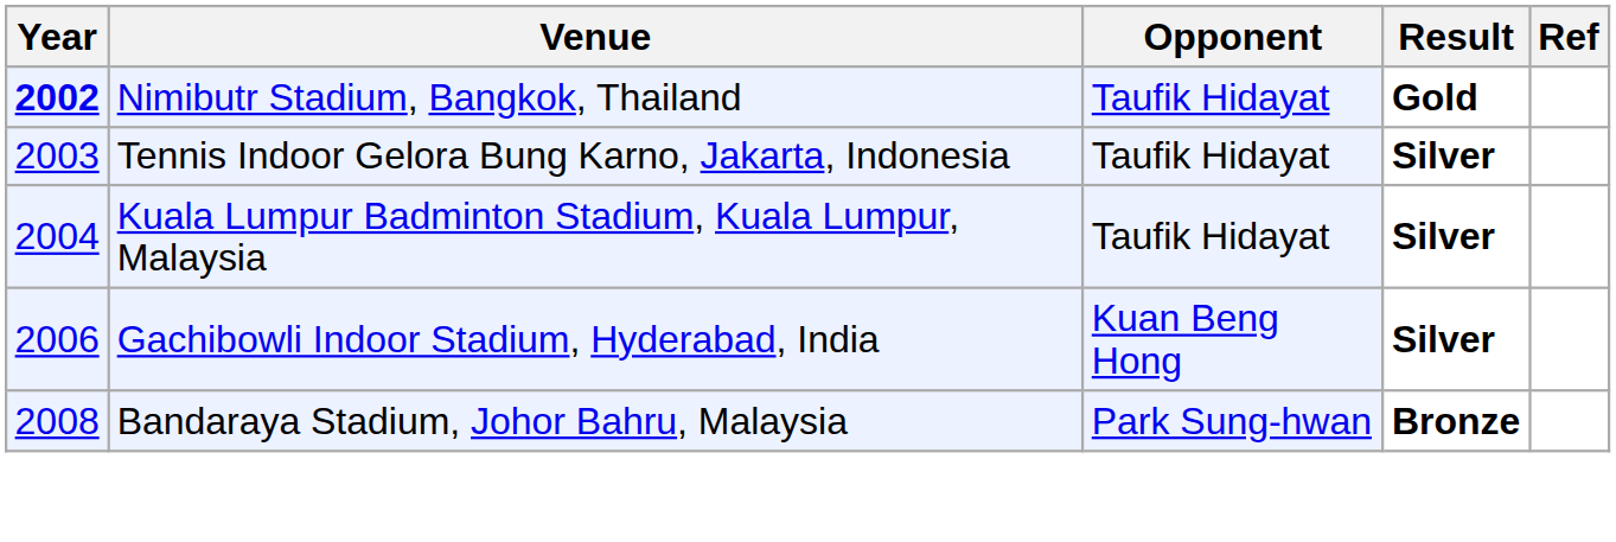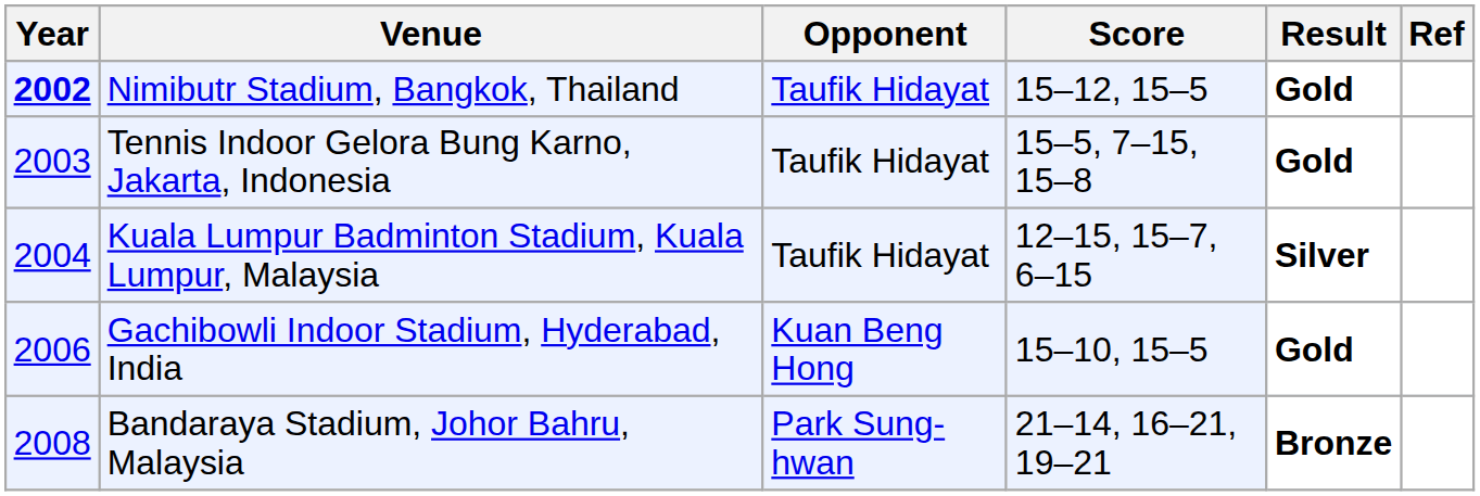+ column: Score | 15–12, 15–5 | 15–5, 7–15, 15–8 | 12–15, 15–7, 6–15 | 15–10, 15–5 | 21–14, 16–21, 19–21
Tennis Indoor Gelora Bung Karno, Jakarta, Indonesia | Result: Silver -> Gold
Gachibowli Indoor Stadium, Hyderabad, India | Result: Silver -> Gold
